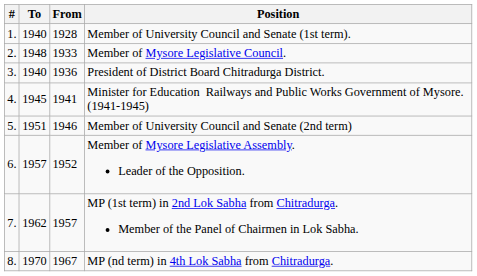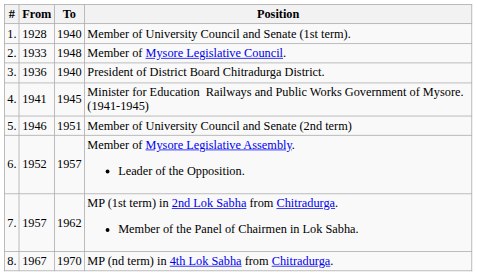columns swapped: From <-> To
